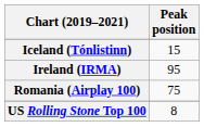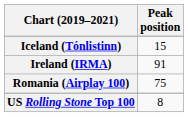Ireland (IRMA) | Peak position: 95 -> 91
